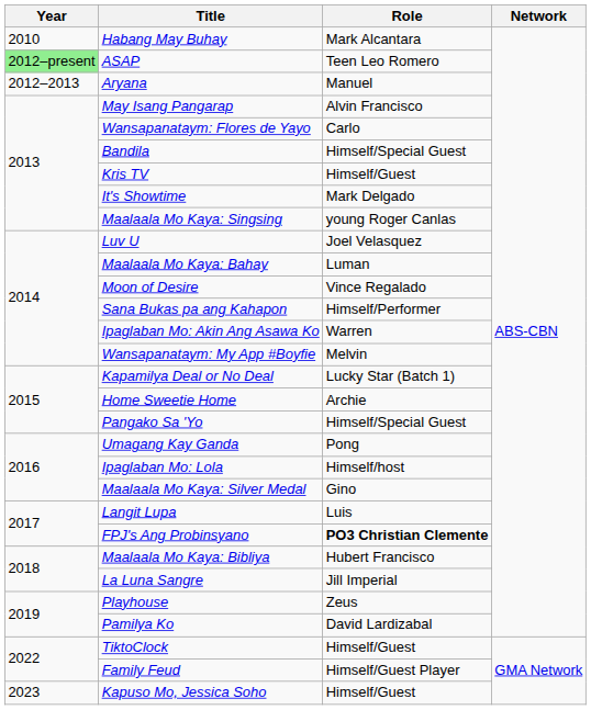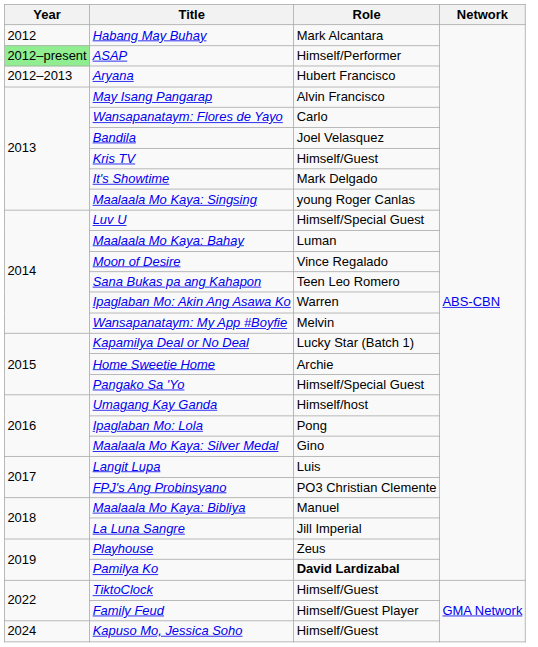Habang May Buhay | Year: 2010 -> 2012
ASAP | Role: Teen Leo Romero -> Himself/Performer
Aryana | Role: Manuel -> Hubert Francisco
Bandila | Role: Himself/Special Guest -> Joel Velasquez
Luv U | Role: Joel Velasquez -> Himself/Special Guest
Sana Bukas pa ang Kahapon | Role: Himself/Performer -> Teen Leo Romero
Umagang Kay Ganda | Role: Pong -> Himself/host
Ipaglaban Mo: Lola | Role: Himself/host -> Pong
FPJ's Ang Probinsyano | Role: bold -> normal
Maalaala Mo Kaya: Bibliya | Role: Hubert Francisco -> Manuel
Pamilya Ko | Role: normal -> bold
Kapuso Mo, Jessica Soho | Year: 2023 -> 2024
